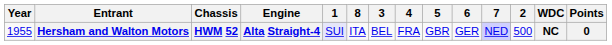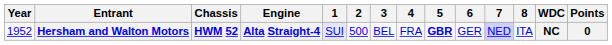columns swapped: 2 <-> 8
Hersham and Walton Motors | Year: 1955 -> 1952
Hersham and Walton Motors | 5: normal -> bold
